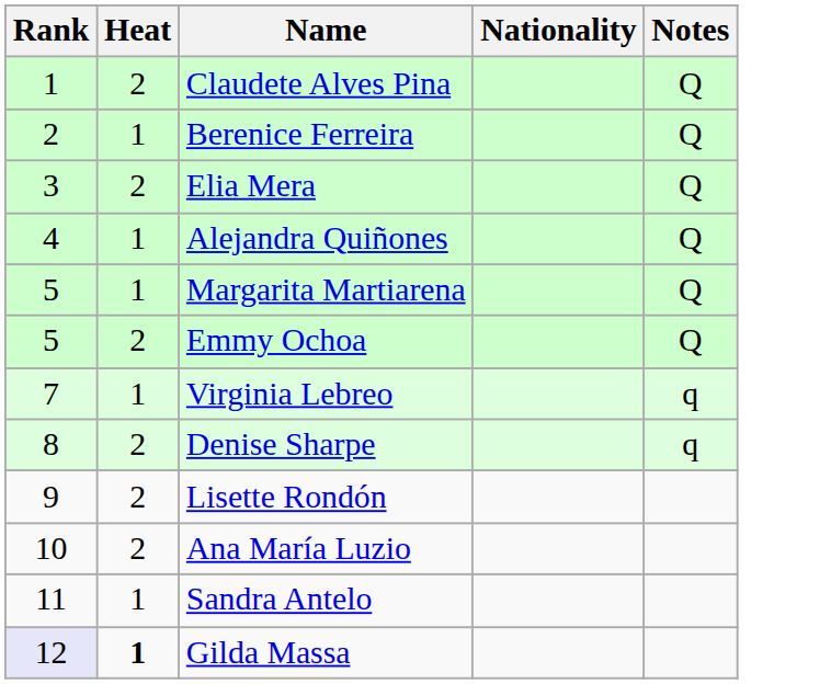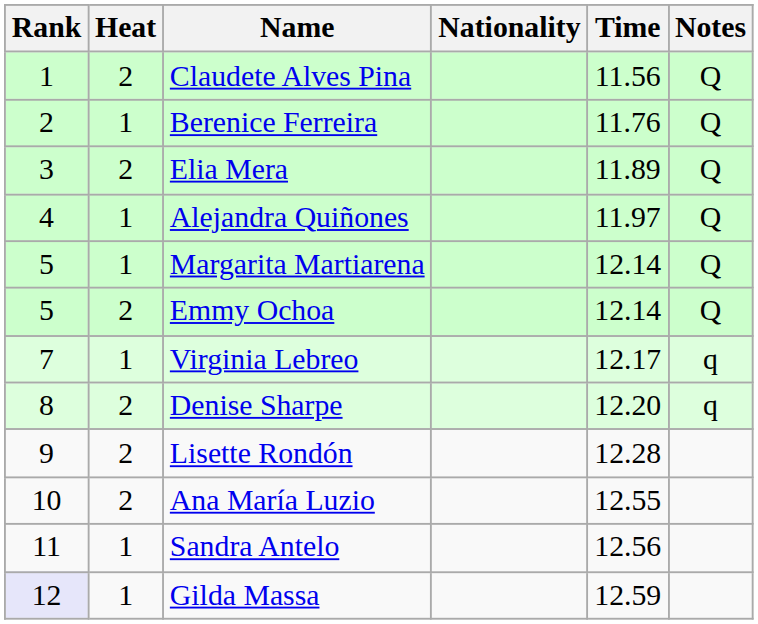+ column: Time | 11.56 | 11.76 | 11.89 | 11.97 | 12.14 | 12.14 | 12.17 | 12.20 | 12.28 | 12.55 | 12.56 | 12.59
Gilda Massa | Heat: bold -> normal
